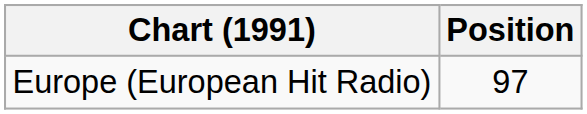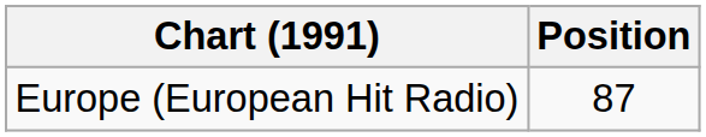Europe (European Hit Radio) | Position: 97 -> 87
